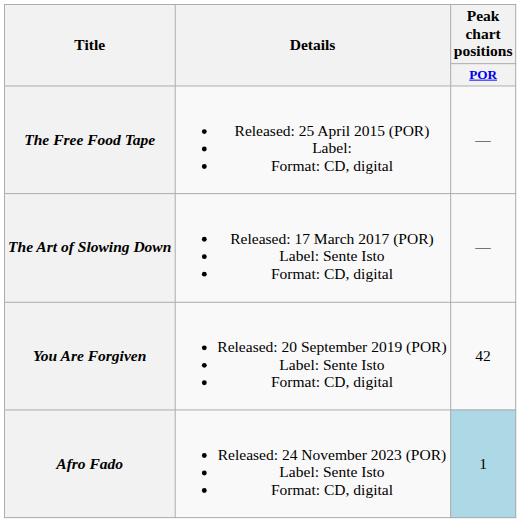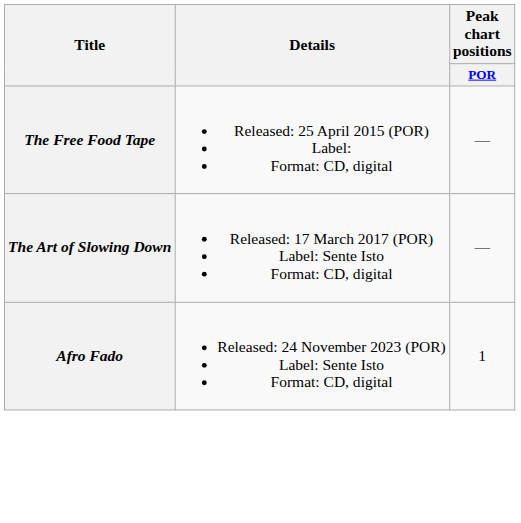- row: You Are Forgiven | Released: 20 September 2019 (POR) Label: Sente Isto Format: CD, digital | 42
Afro Fado | Peak chart positions / POR: lightblue background -> no background
